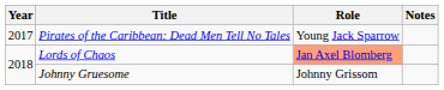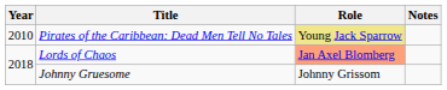Pirates of the Caribbean: Dead Men Tell No Tales | Year: 2017 -> 2010
Pirates of the Caribbean: Dead Men Tell No Tales | Role: no background -> khaki background
